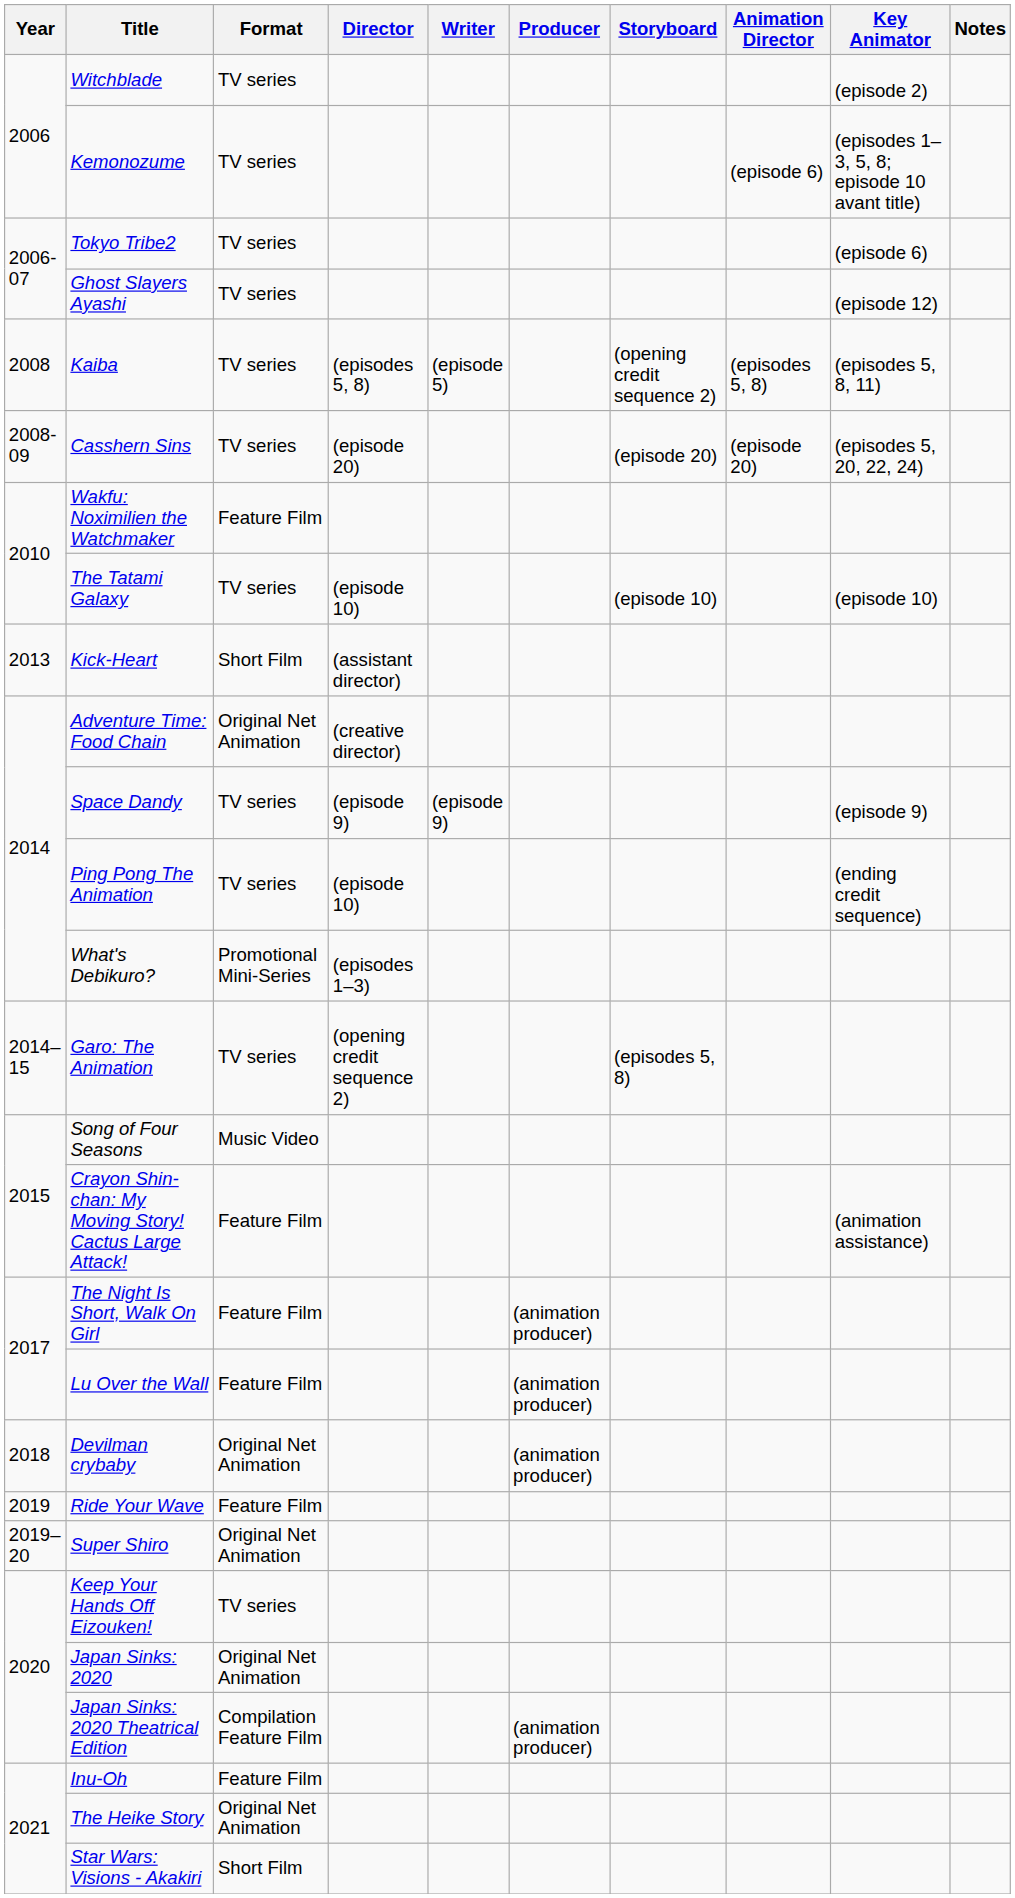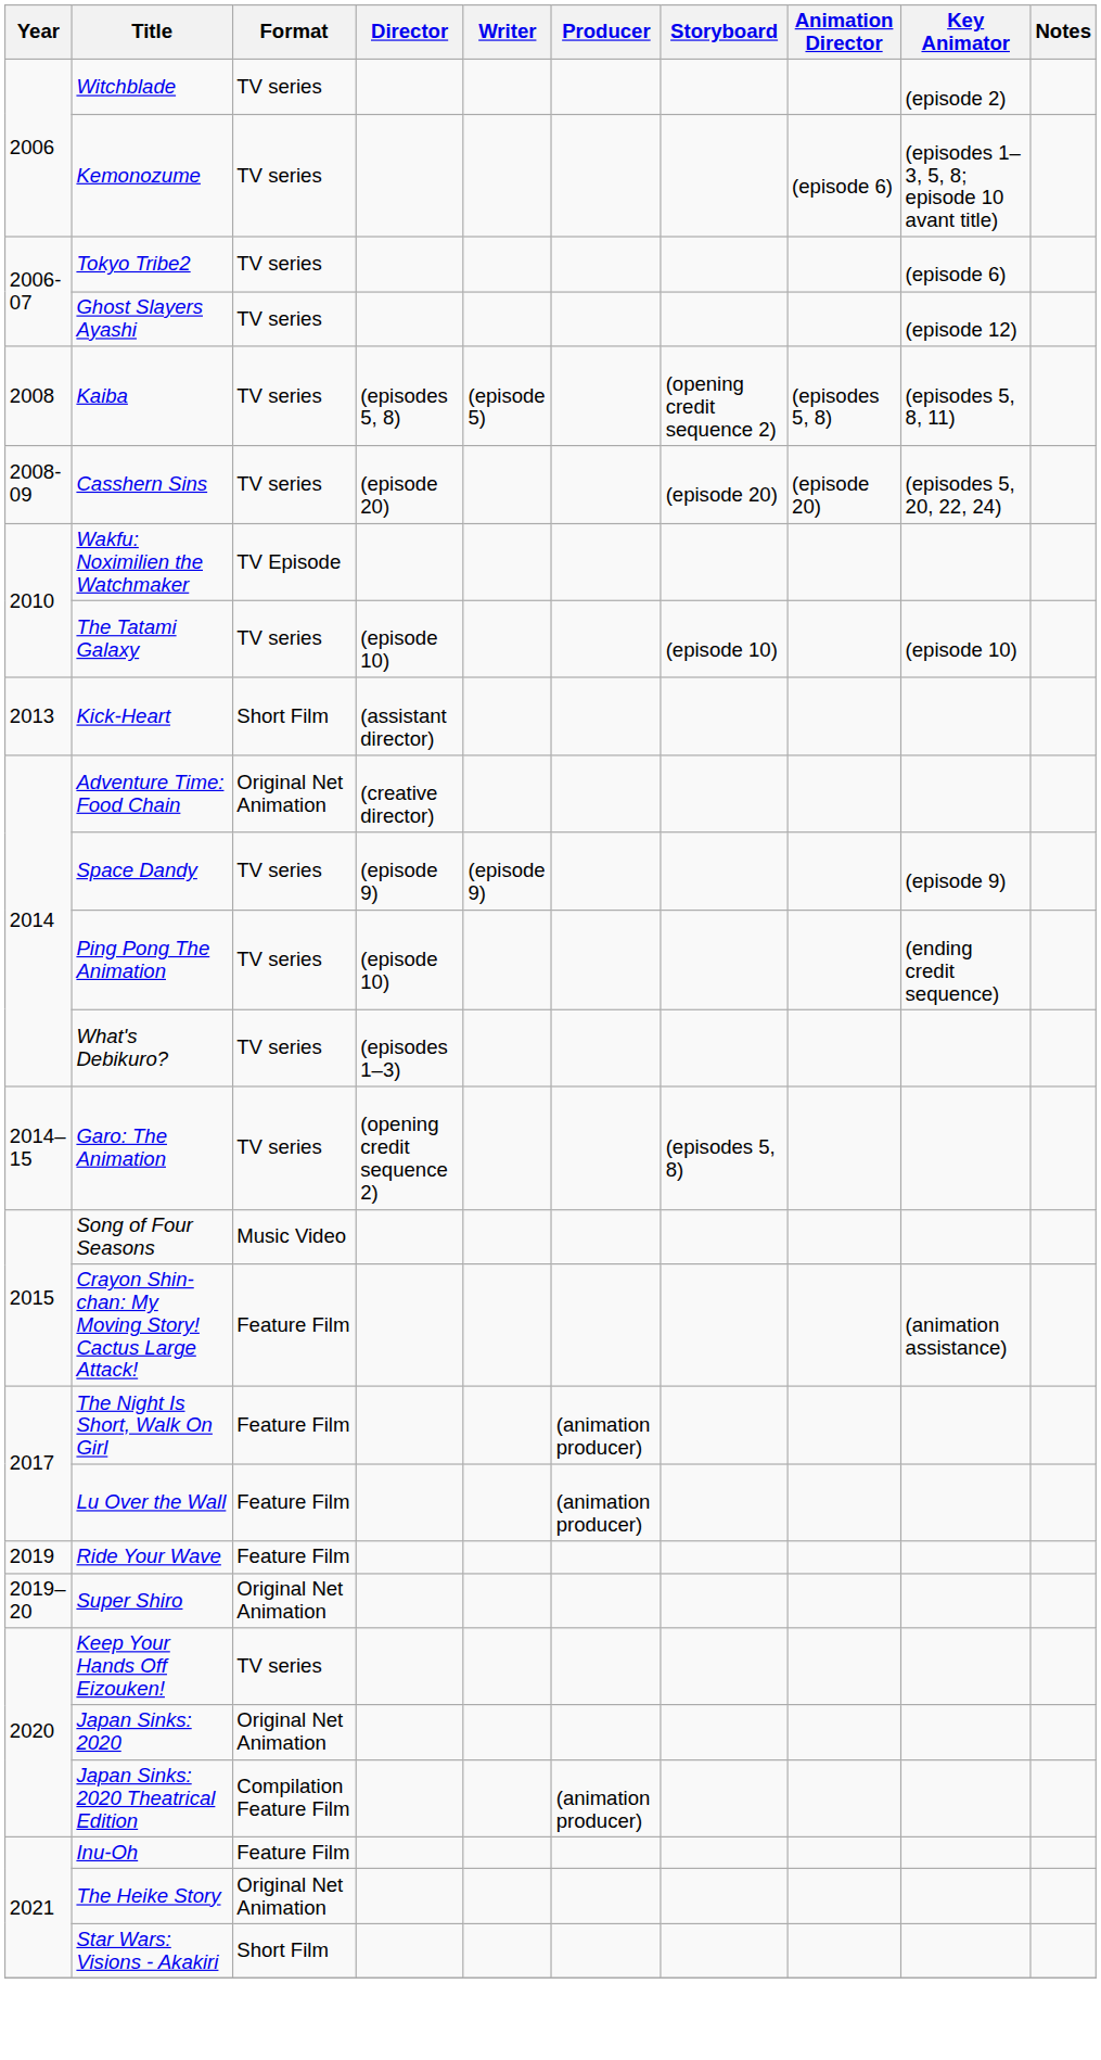Wakfu: Noximilien the Watchmaker | Format: Feature Film -> TV Episode
What's Debikuro? | Format: Promotional Mini-Series -> TV series
- row: 2018 | Devilman crybaby | Original Net Animation | (animation producer)
